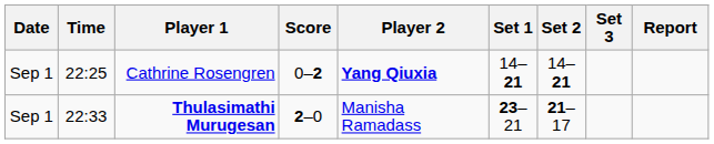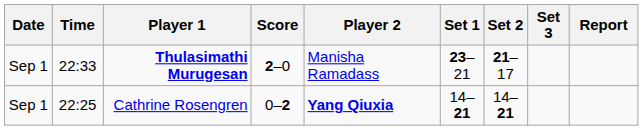rows swapped: Cathrine Rosengren <-> Thulasimathi Murugesan
